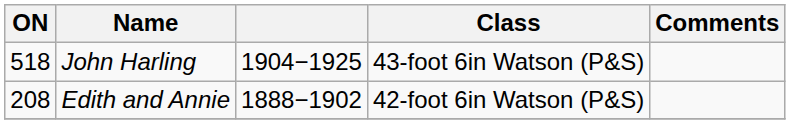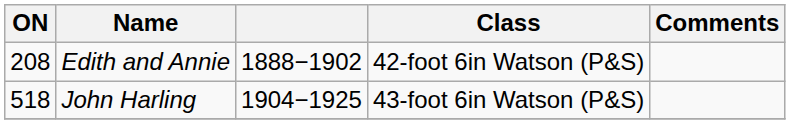rows swapped: Edith and Annie <-> John Harling
